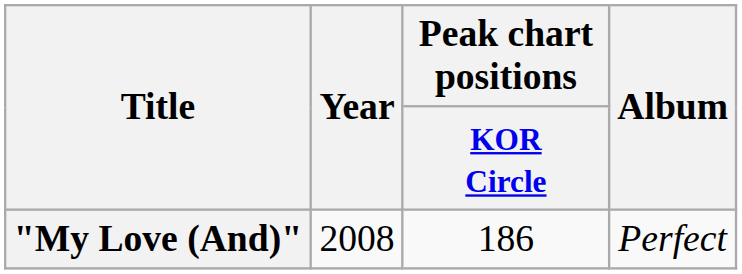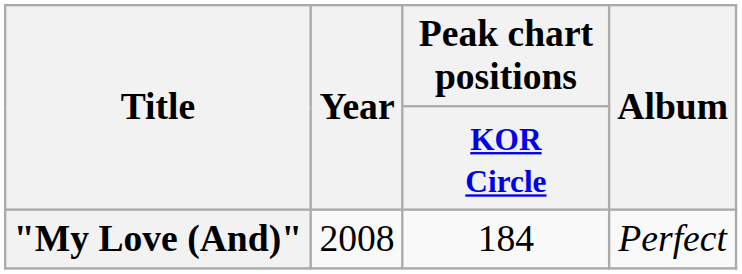"My Love (And)" | Peak chart positions / KOR Circle: 186 -> 184
